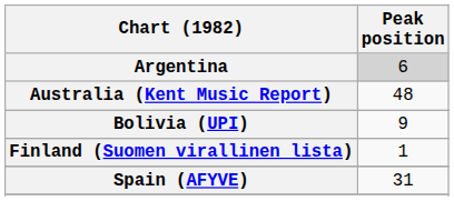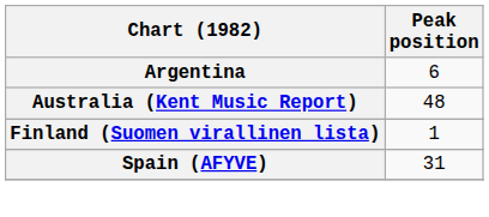Argentina | Peak position: lightgrey background -> no background
- row: Bolivia (UPI) | 9
